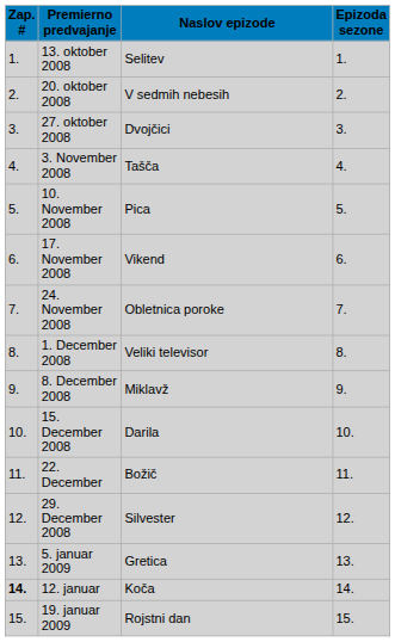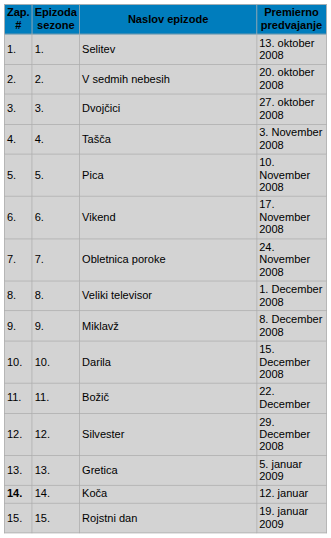columns swapped: Epizoda sezone <-> Premierno predvajanje
